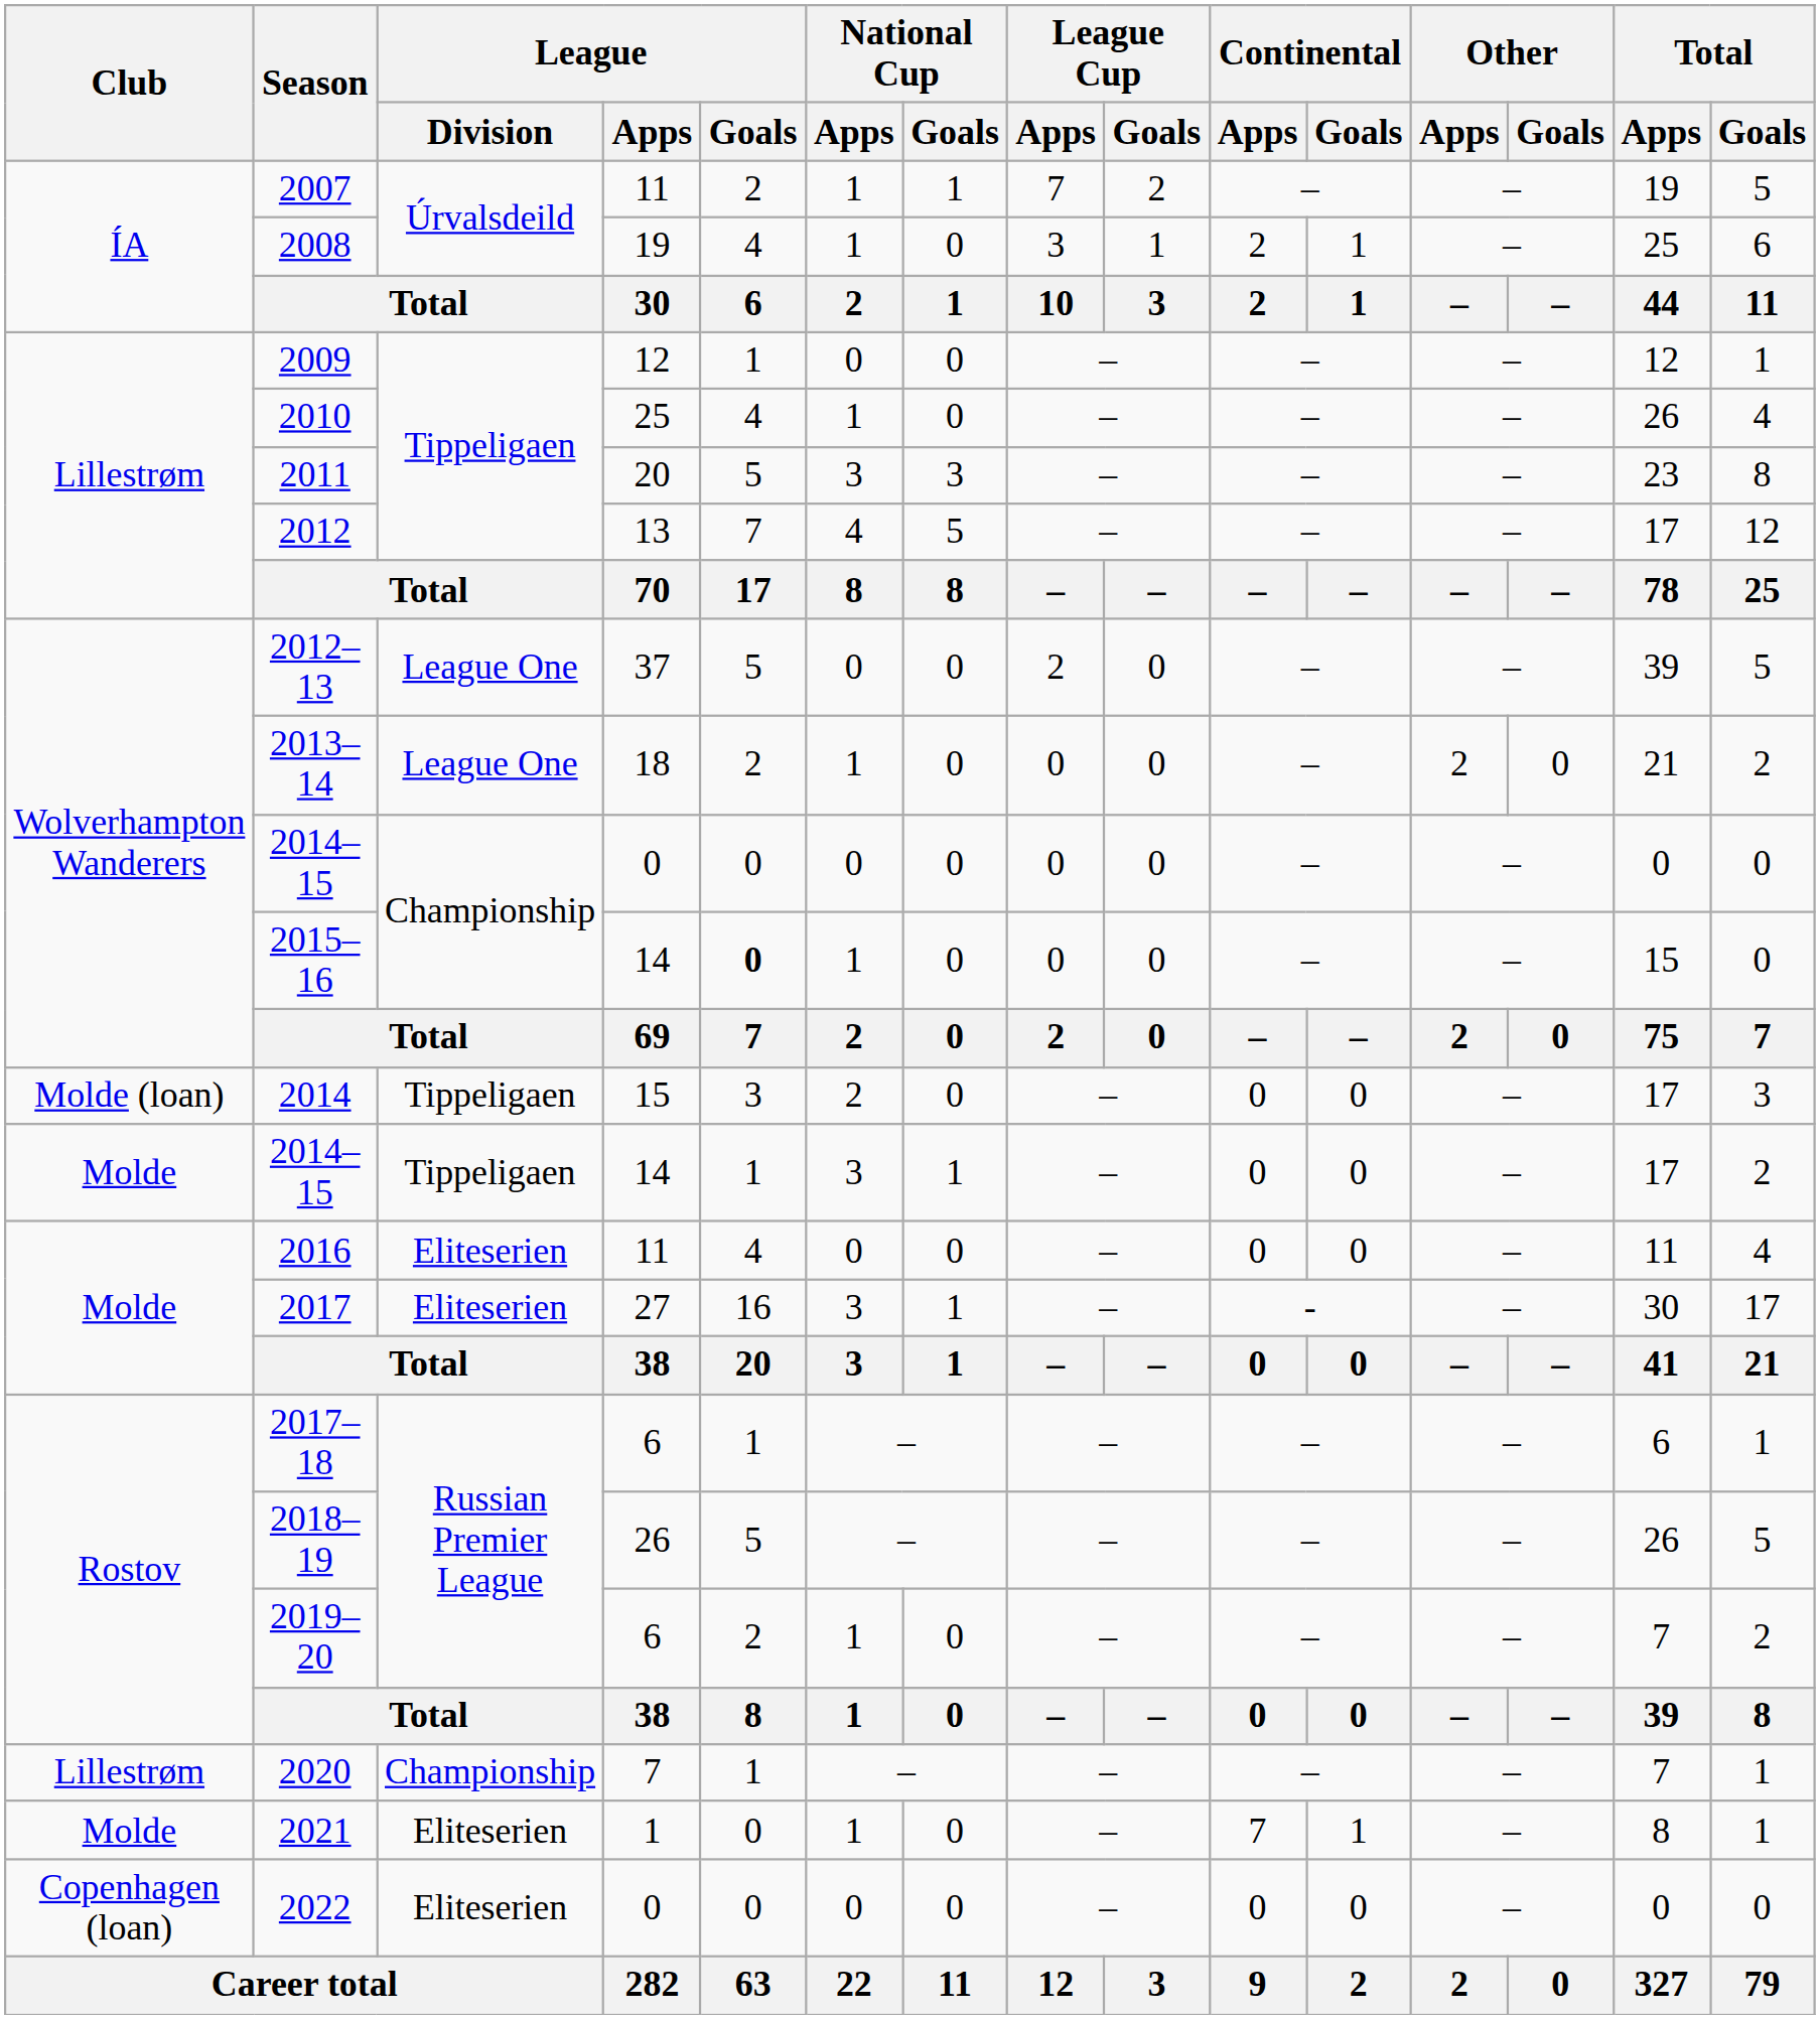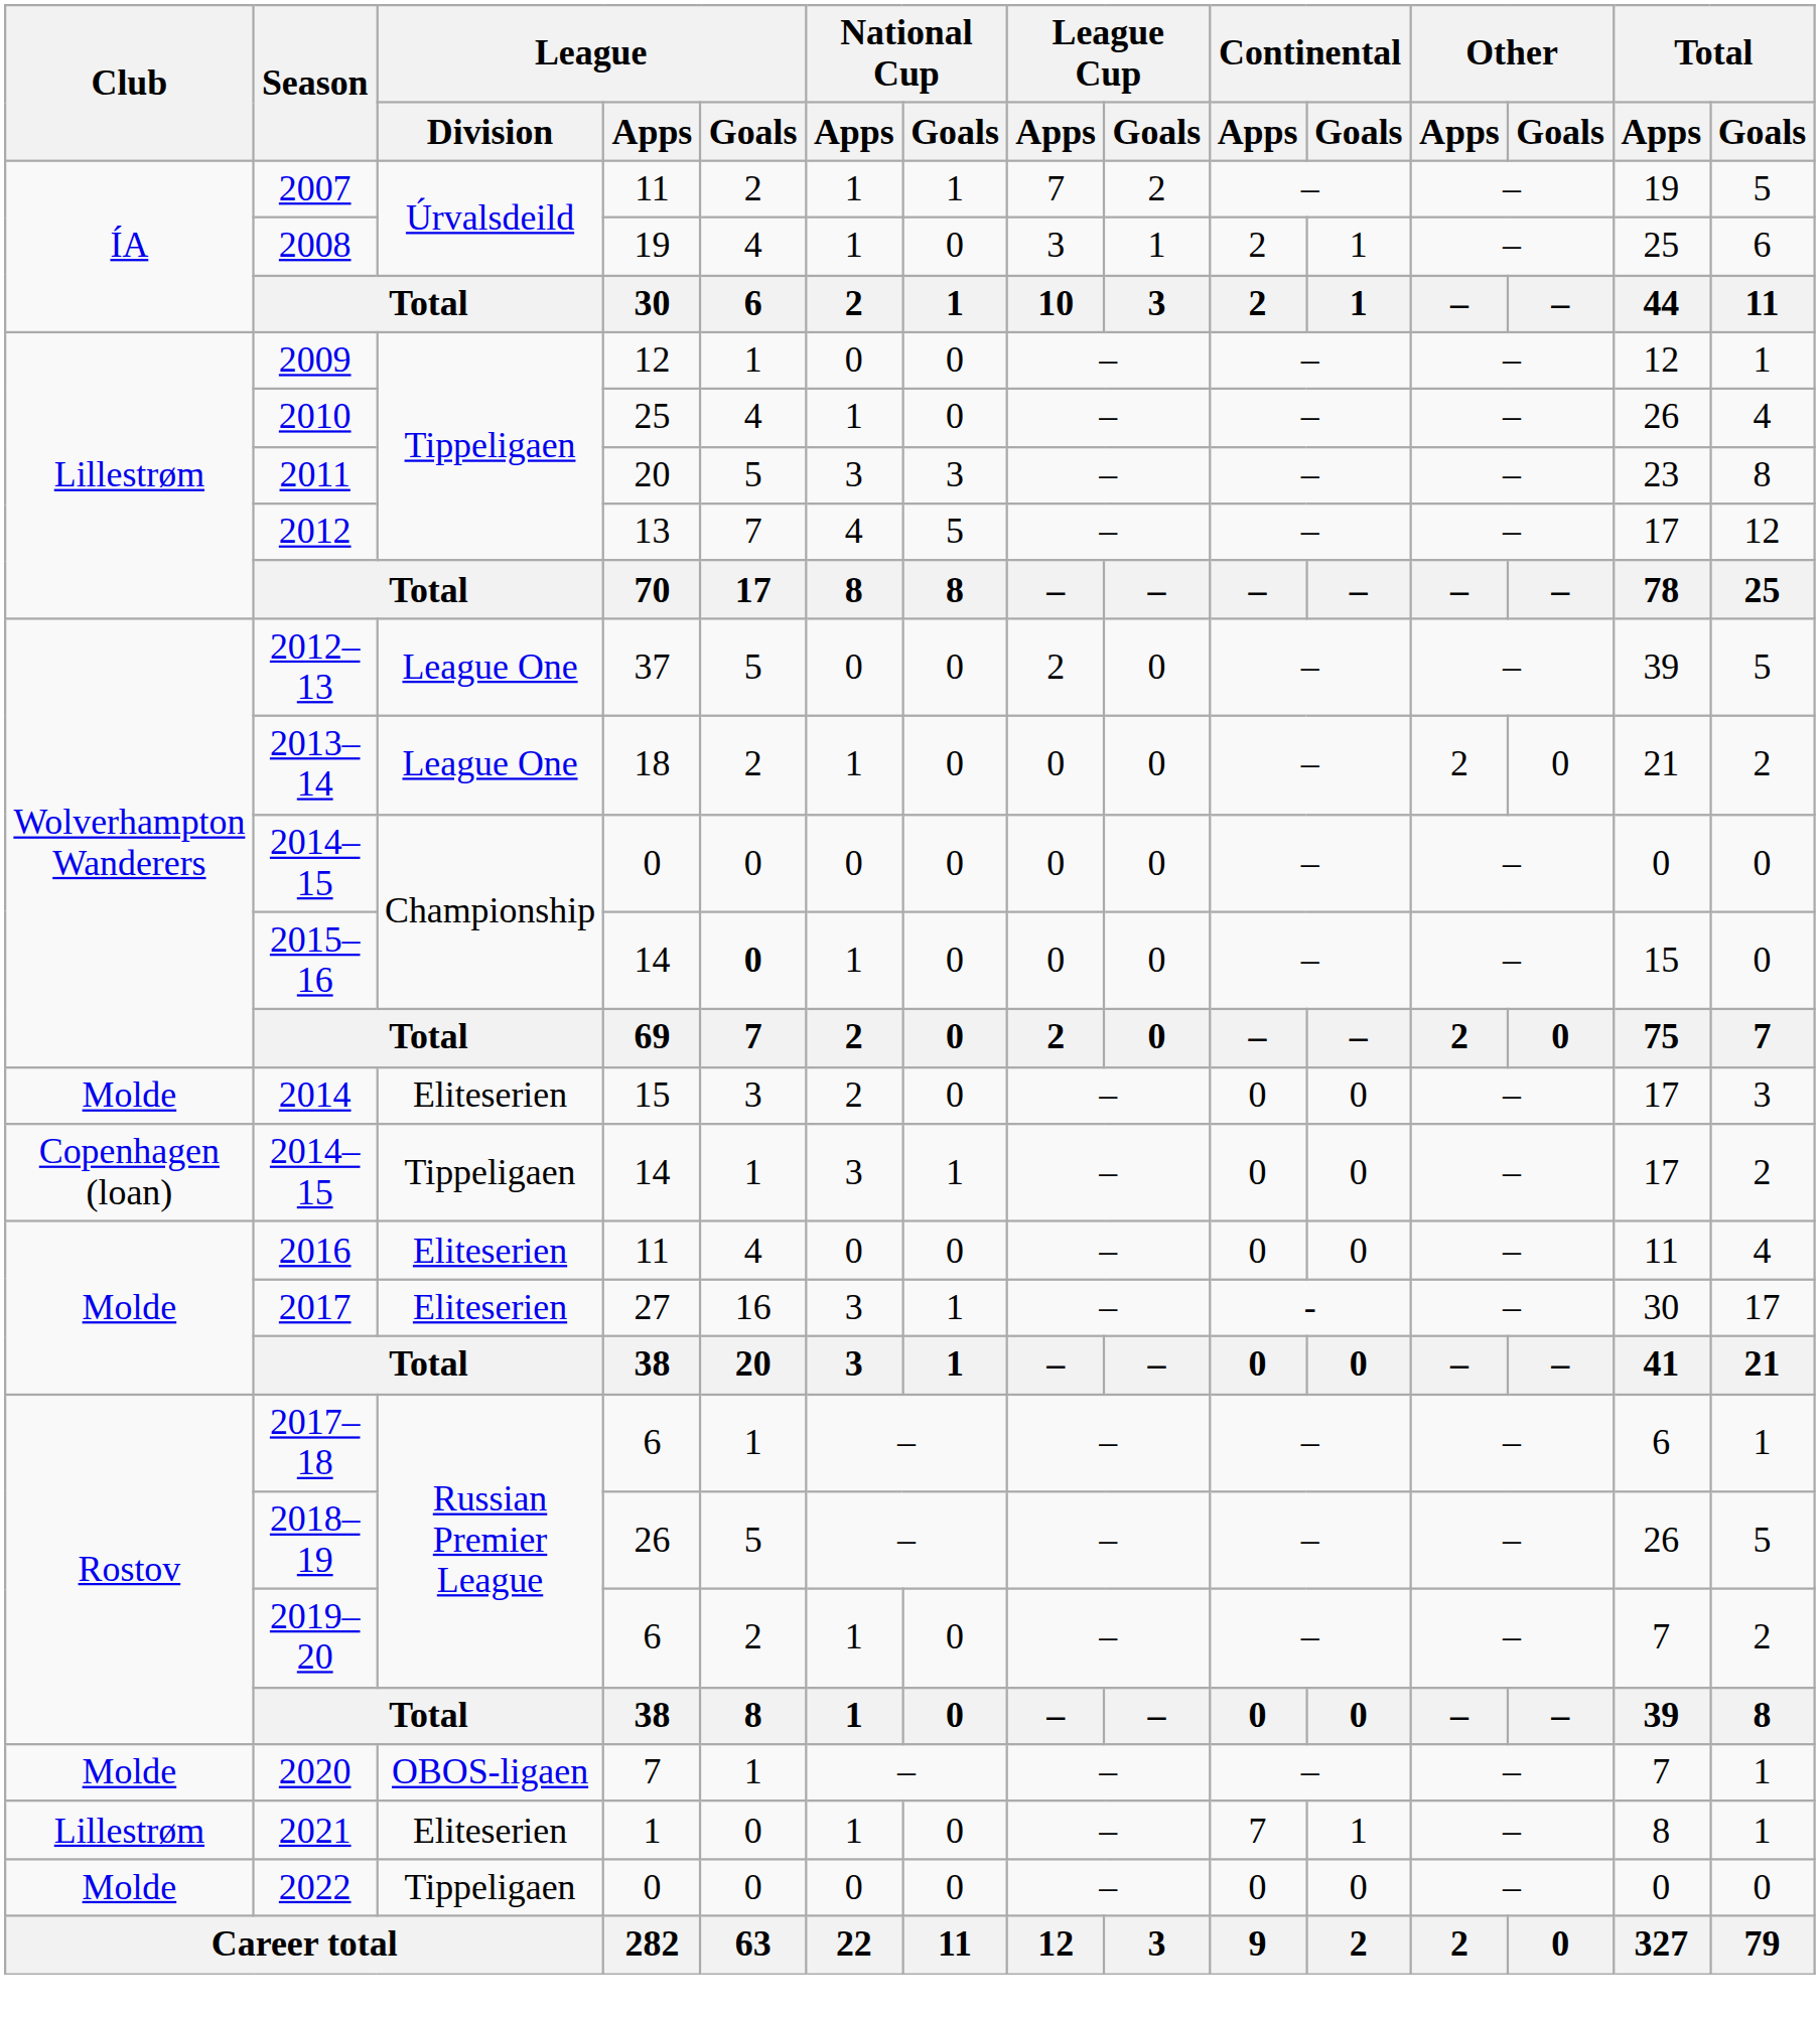2014 | Club: Molde (loan) -> Molde
2014 | League / Division: Tippeligaen -> Eliteserien
2014–15 / 14 | Club: Molde -> Copenhagen (loan)
2020 | Club: Lillestrøm -> Molde
2020 | League / Division: Championship -> OBOS-ligaen
2021 | Club: Molde -> Lillestrøm
2022 | Club: Copenhagen (loan) -> Molde
2022 | League / Division: Eliteserien -> Tippeligaen
